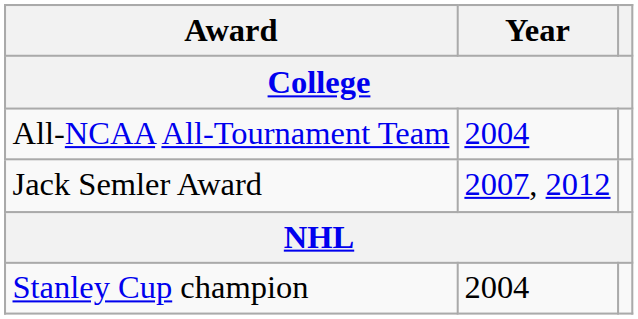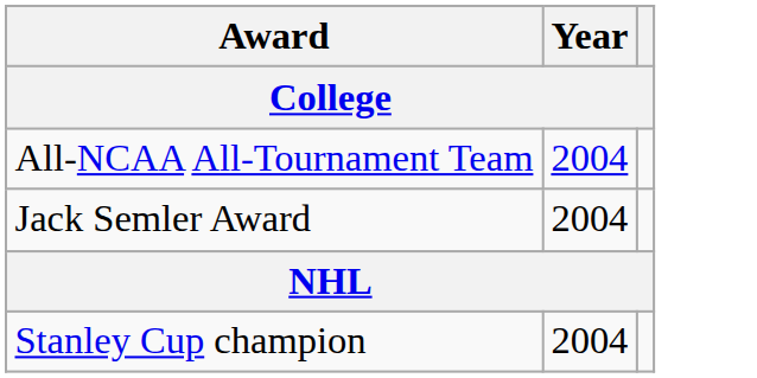Jack Semler Award | Year: 2007, 2012 -> 2004
